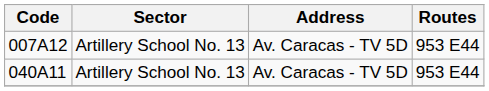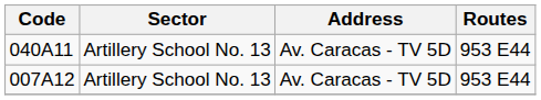rows swapped: 007A12 <-> 040A11
